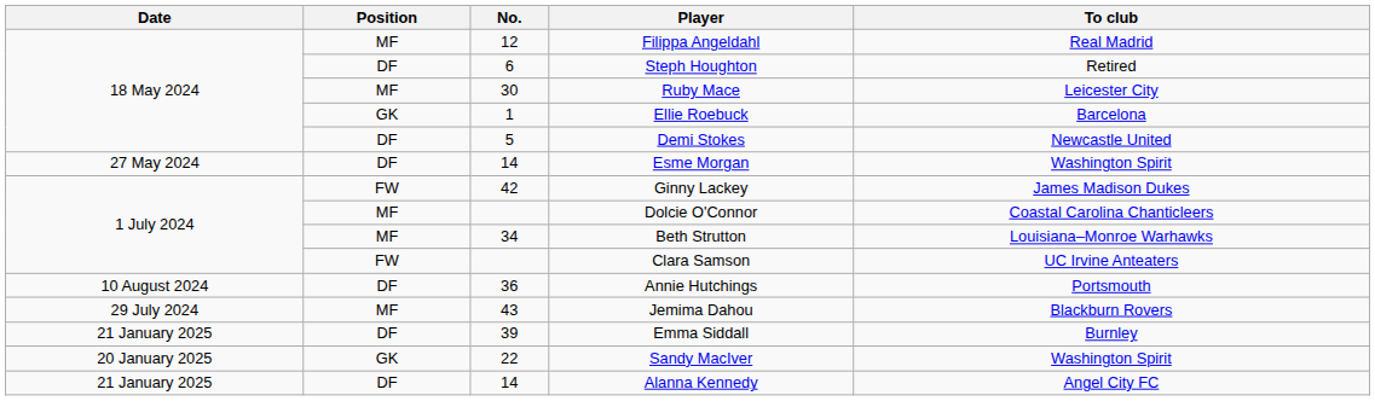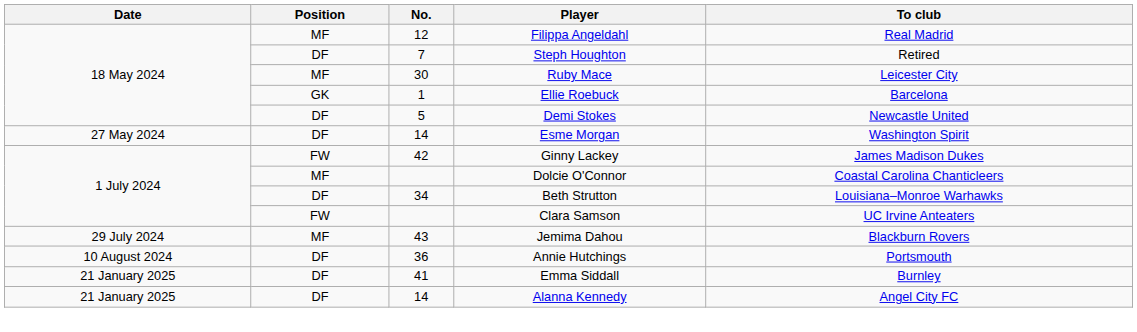Steph Houghton | No.: 6 -> 7
Beth Strutton | Position: MF -> DF
rows swapped: Jemima Dahou <-> Annie Hutchings
Emma Siddall | No.: 39 -> 41
- row: 20 January 2025 | GK | 22 | Sandy MacIver | Washington Spirit
